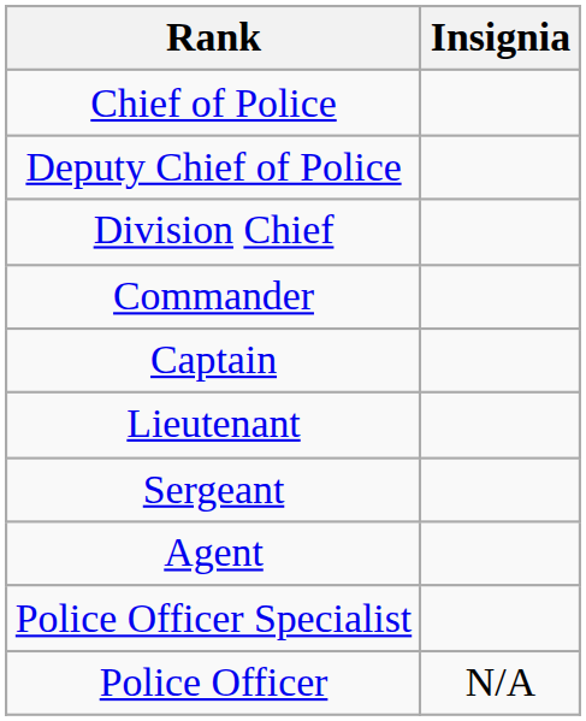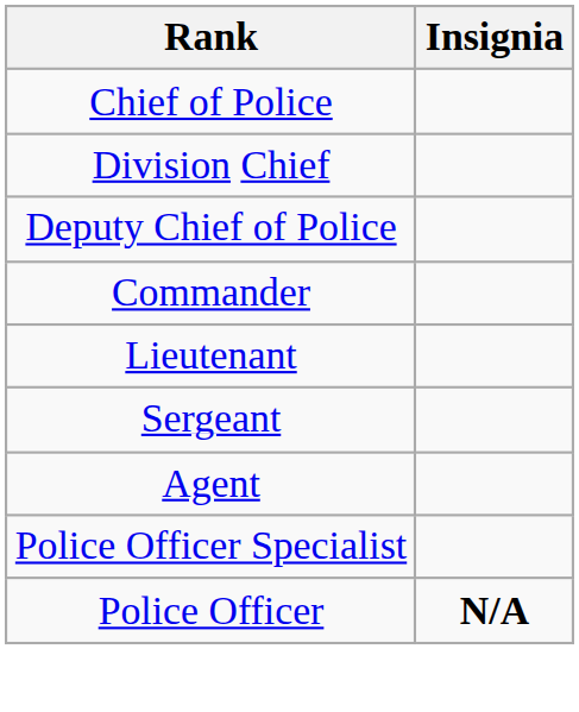rows swapped: Deputy Chief of Police <-> Division Chief
- row: Captain
Police Officer | Insignia: normal -> bold
